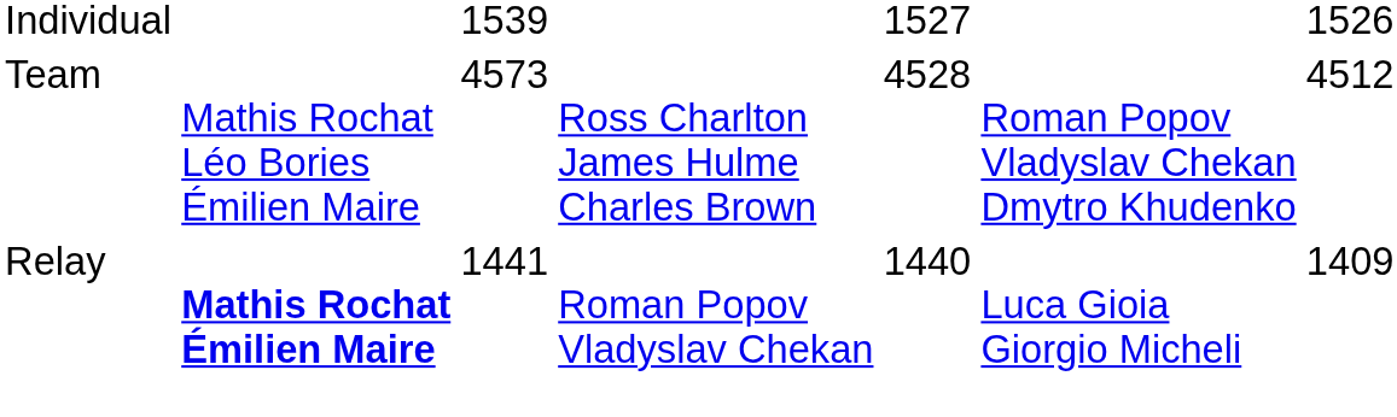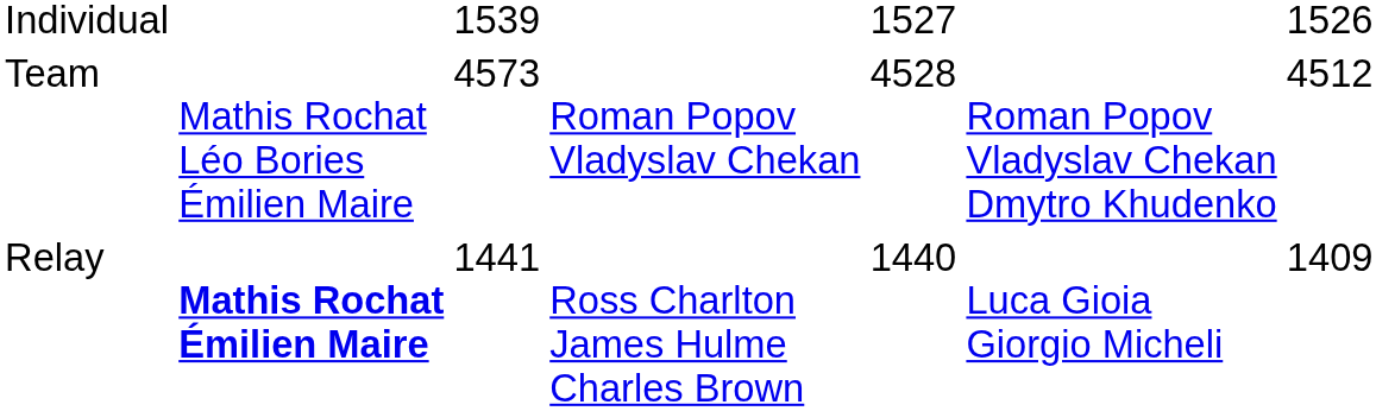Team | column 4: Ross Charlton James Hulme Charles Brown -> Roman Popov Vladyslav Chekan
Relay | column 4: Roman Popov Vladyslav Chekan -> Ross Charlton James Hulme Charles Brown
